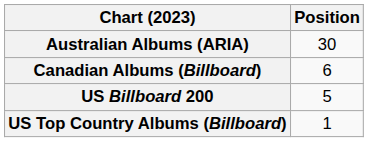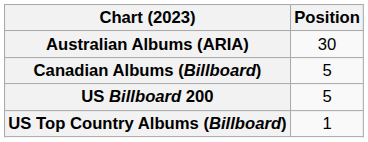Canadian Albums (Billboard) | Position: 6 -> 5
